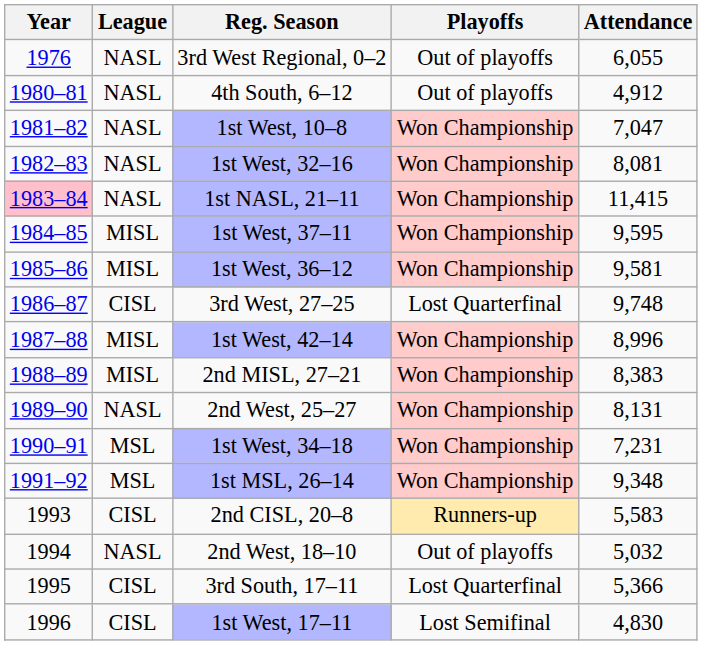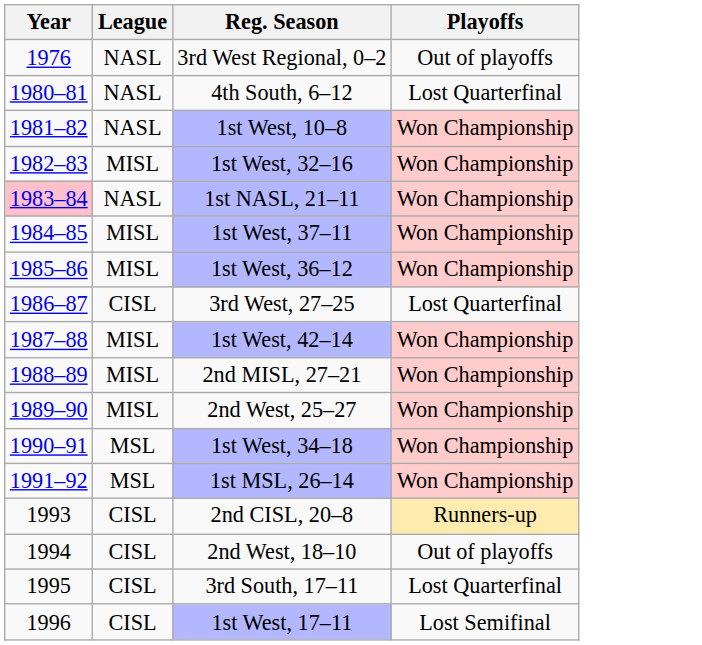- column: Attendance | 6,055 | 4,912 | 7,047 | 8,081 | 11,415 | 9,595 | 9,581 | 9,748 | 8,996 | 8,383 | 8,131 | 7,231 | 9,348 | 5,583 | 5,032 | 5,366 | 4,830
4th South, 6–12 | Playoffs: Out of playoffs -> Lost Quarterfinal
1st West, 32–16 | League: NASL -> MISL
2nd West, 25–27 | League: NASL -> MISL
2nd West, 18–10 | League: NASL -> CISL
